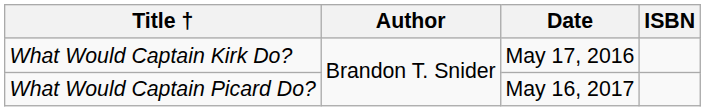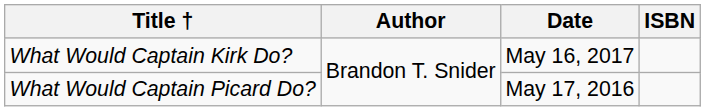What Would Captain Kirk Do? | Date: May 17, 2016 -> May 16, 2017
What Would Captain Picard Do? | Date: May 16, 2017 -> May 17, 2016
